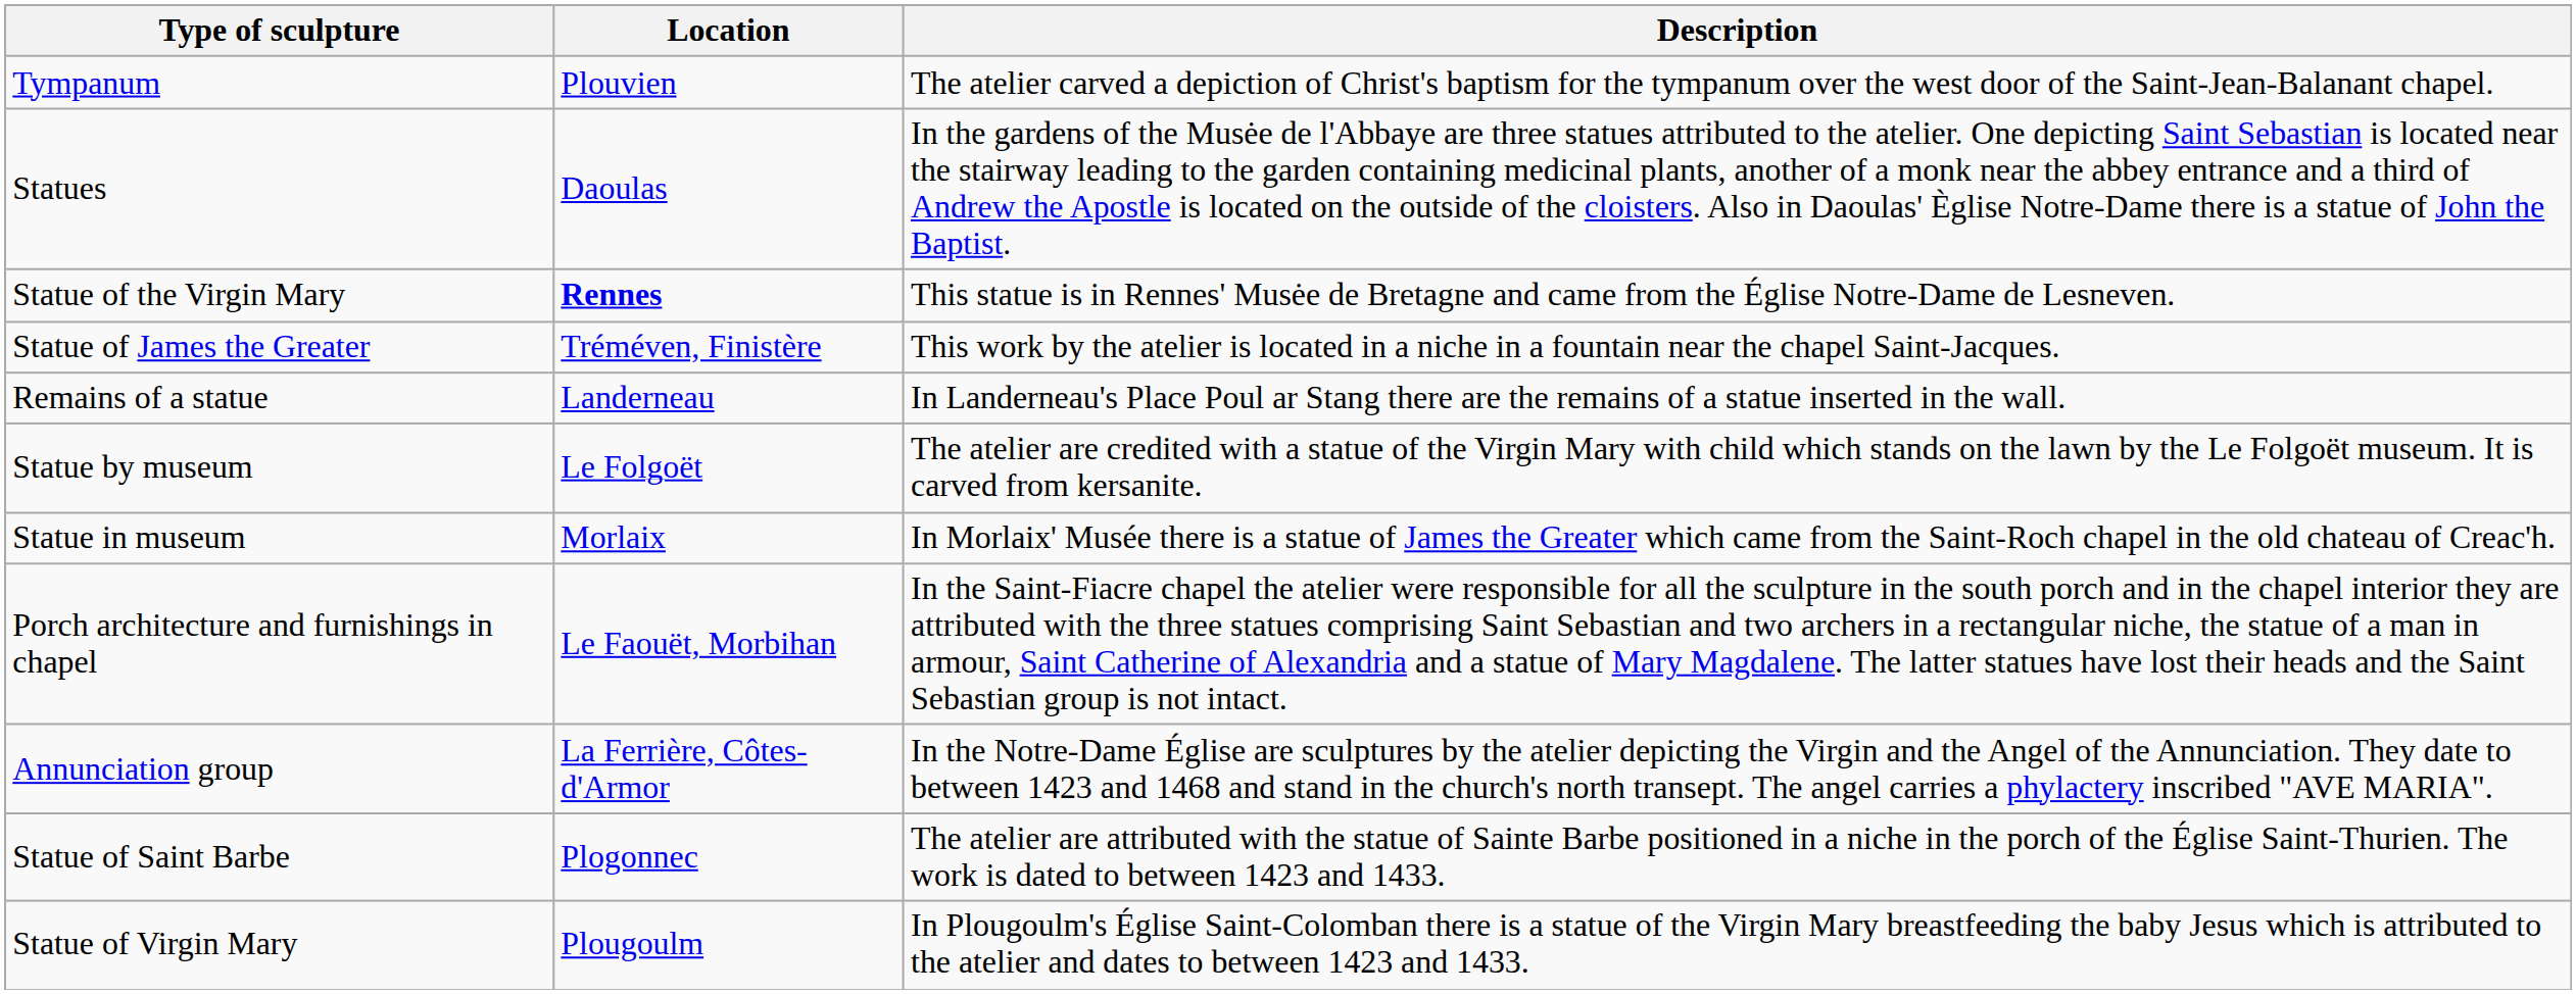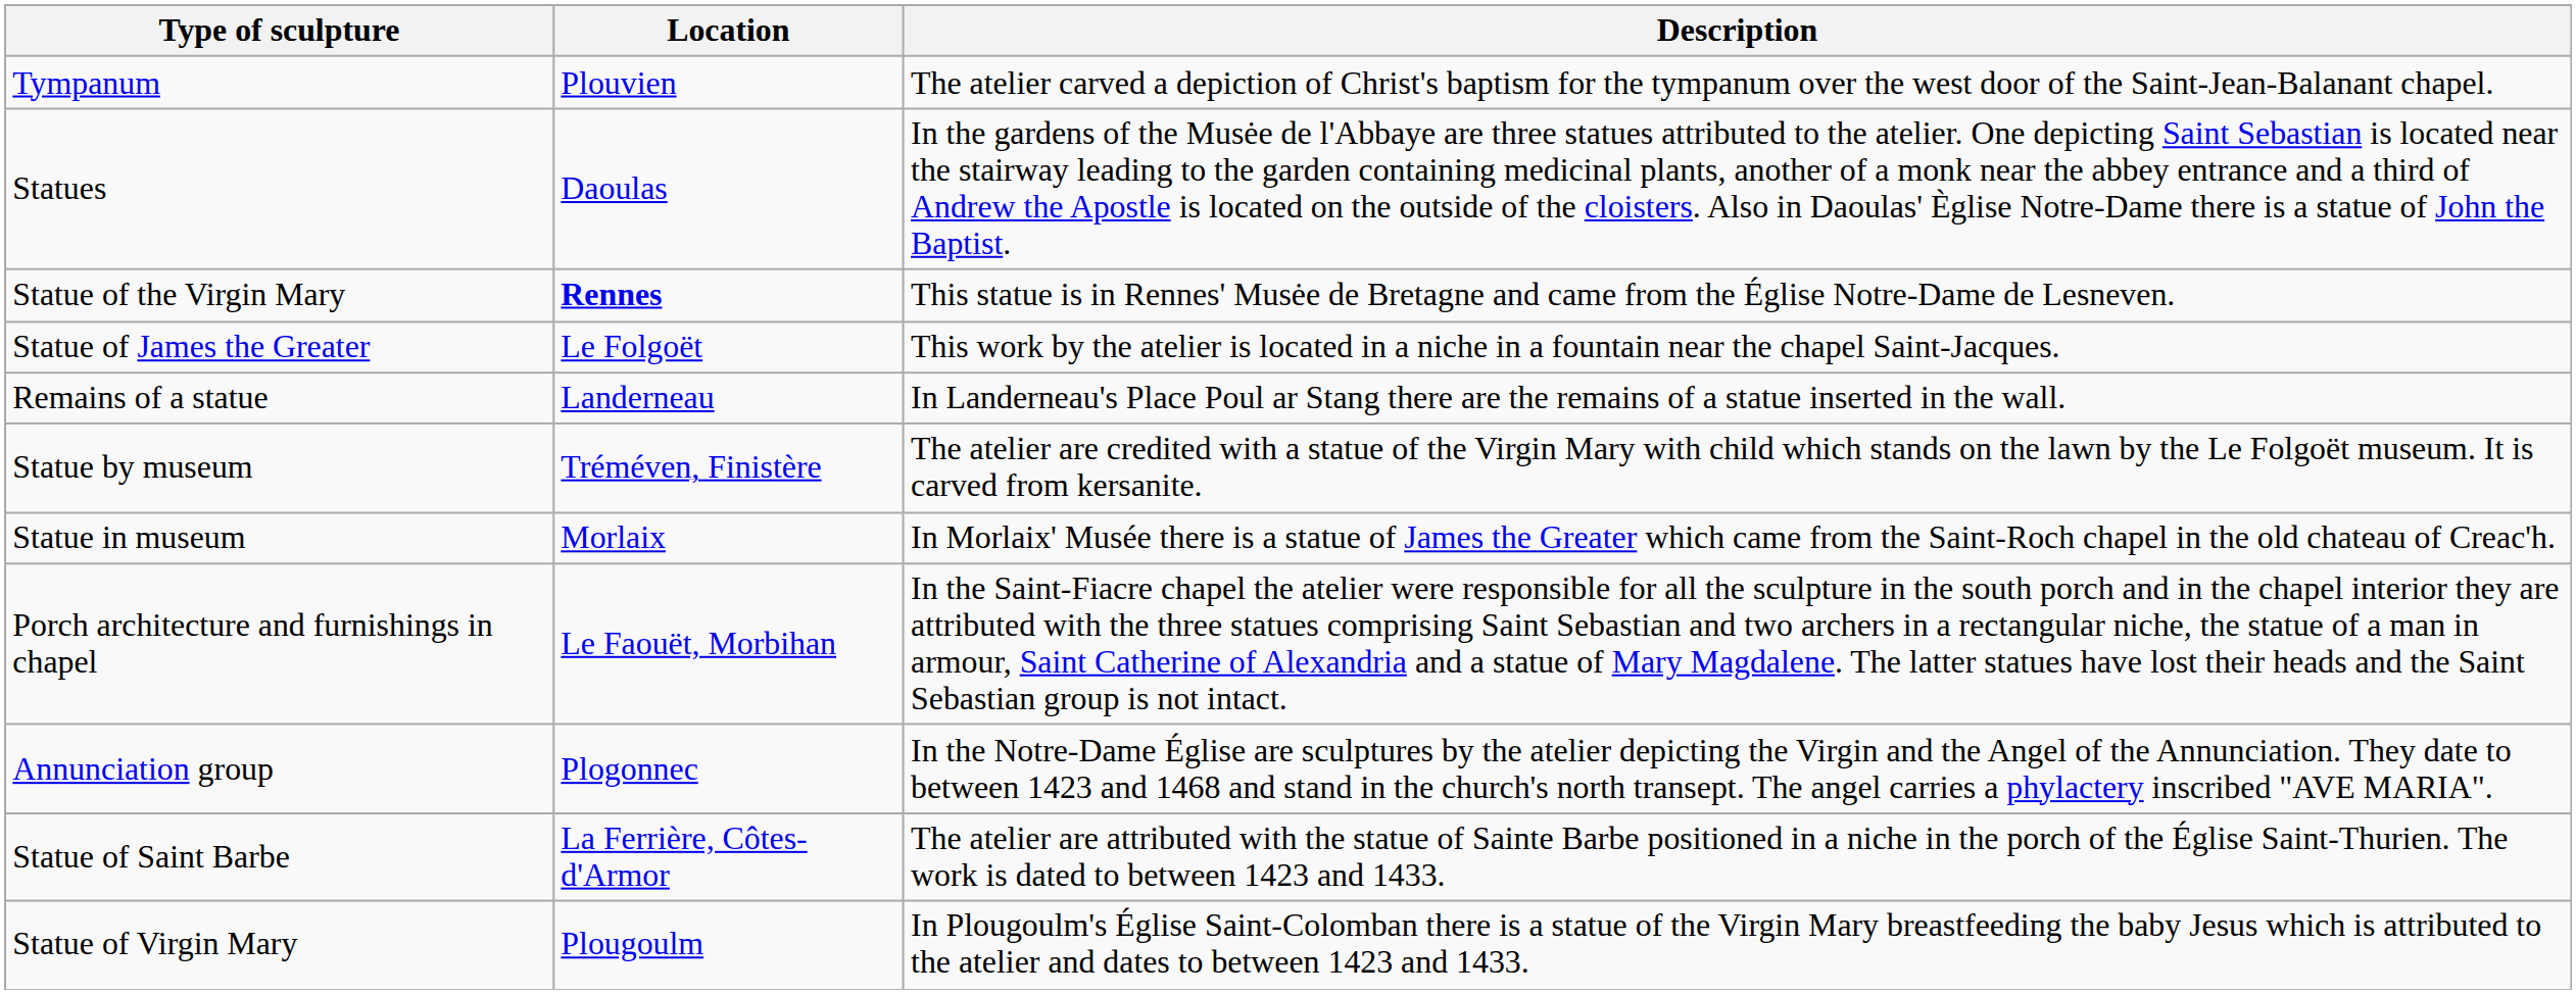Statue of James the Greater | Location: Tréméven, Finistère -> Le Folgoët
Statue by museum | Location: Le Folgoët -> Tréméven, Finistère
Annunciation group | Location: La Ferrière, Côtes-d'Armor -> Plogonnec
Statue of Saint Barbe | Location: Plogonnec -> La Ferrière, Côtes-d'Armor
